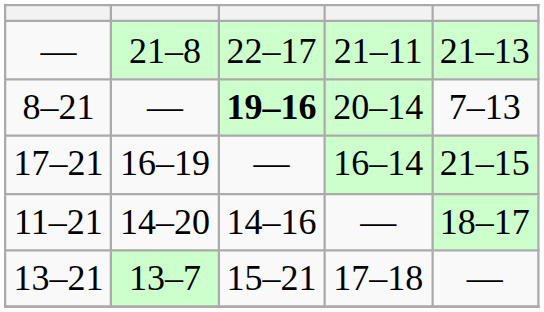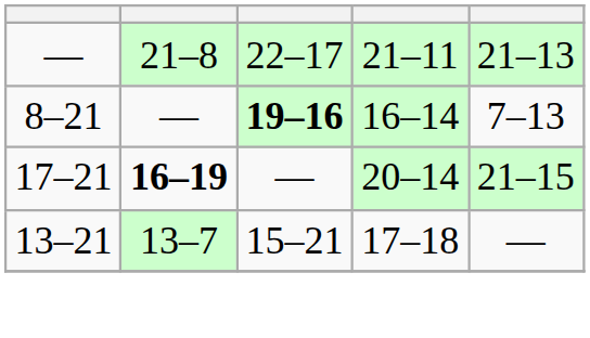8–21 | column 4: 20–14 -> 16–14
17–21 | column 2: normal -> bold
17–21 | column 4: 16–14 -> 20–14
- row: 11–21 | 14–20 | 14–16 | — | 18–17
